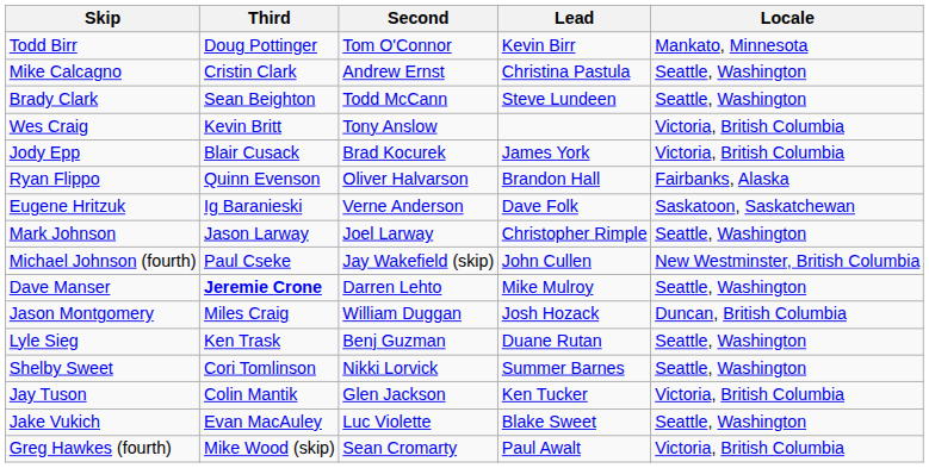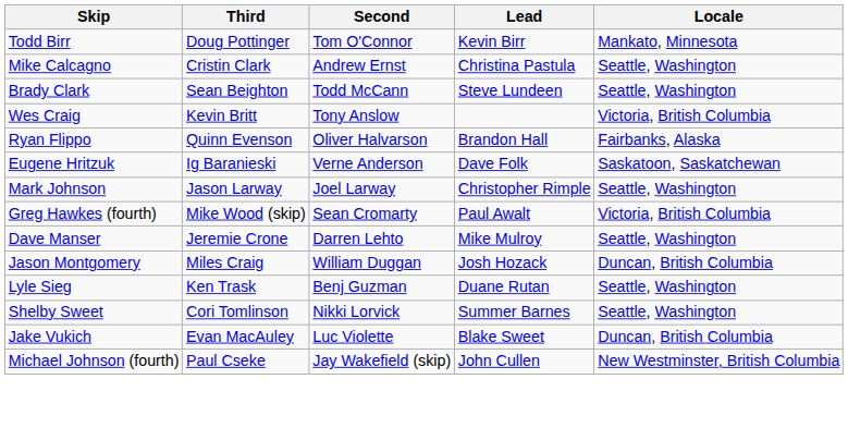- row: Jody Epp | Blair Cusack | Brad Kocurek | James York | Victoria, British Columbia
rows swapped: Michael Johnson (fourth) <-> Greg Hawkes (fourth)
Dave Manser | Third: bold -> normal
- row: Jay Tuson | Colin Mantik | Glen Jackson | Ken Tucker | Victoria, British Columbia
Jake Vukich | Locale: Seattle, Washington -> Duncan, British Columbia
